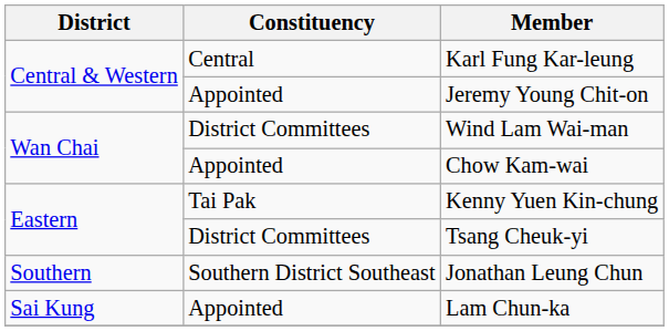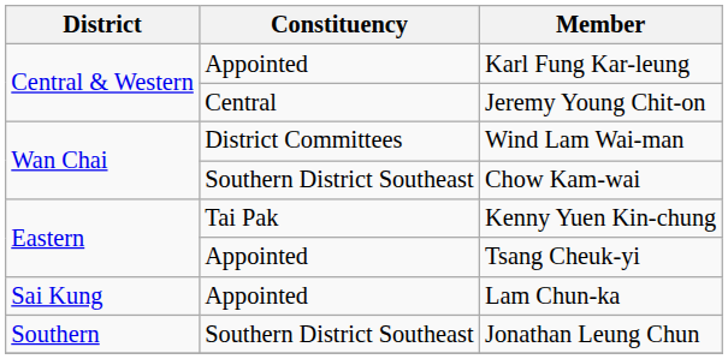Karl Fung Kar-leung | Constituency: Central -> Appointed
Jeremy Young Chit-on | Constituency: Appointed -> Central
Chow Kam-wai | Constituency: Appointed -> Southern District Southeast
Tsang Cheuk-yi | Constituency: District Committees -> Appointed
rows swapped: Jonathan Leung Chun <-> Lam Chun-ka
